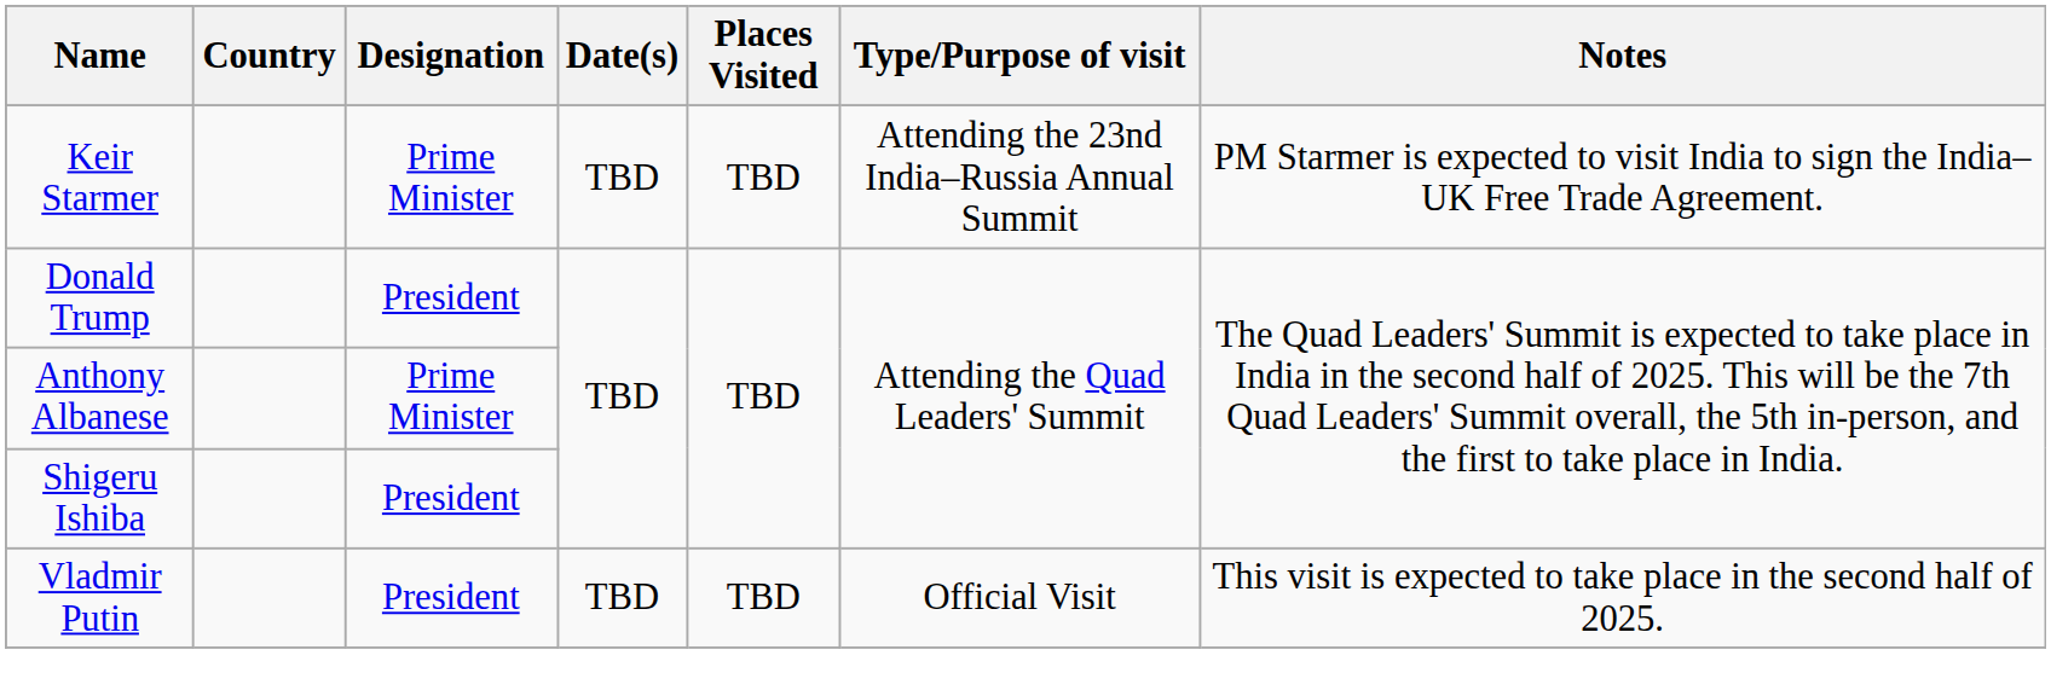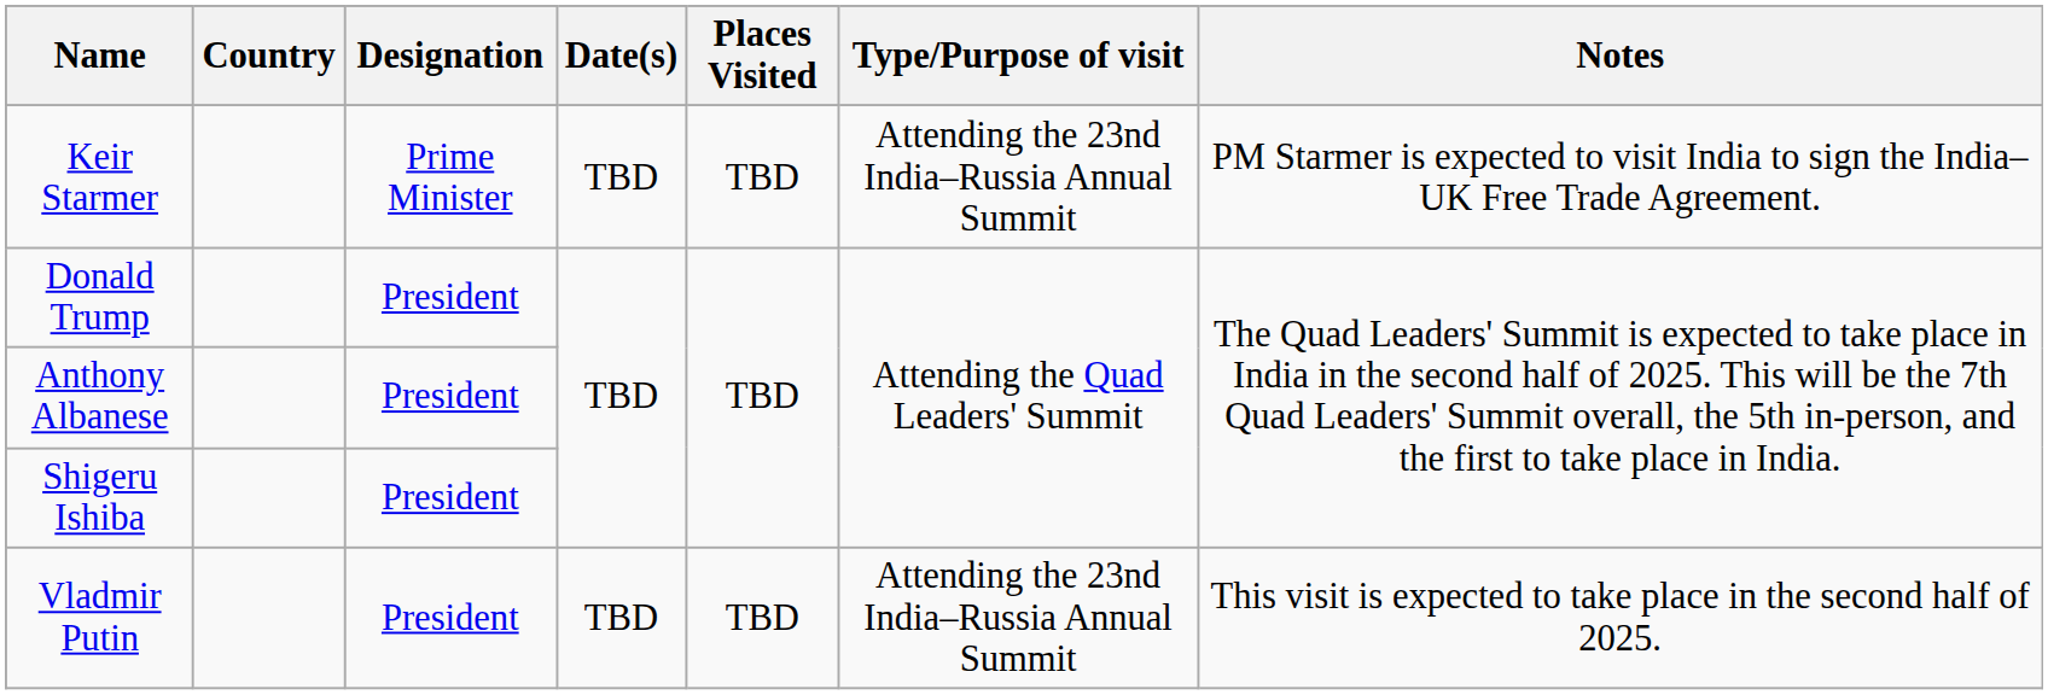Anthony Albanese | Designation: Prime Minister -> President
Vladmir Putin | Type/Purpose of visit: Official Visit -> Attending the 23nd India–Russia Annual Summit
